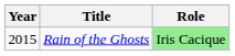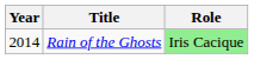Rain of the Ghosts | Year: 2015 -> 2014
